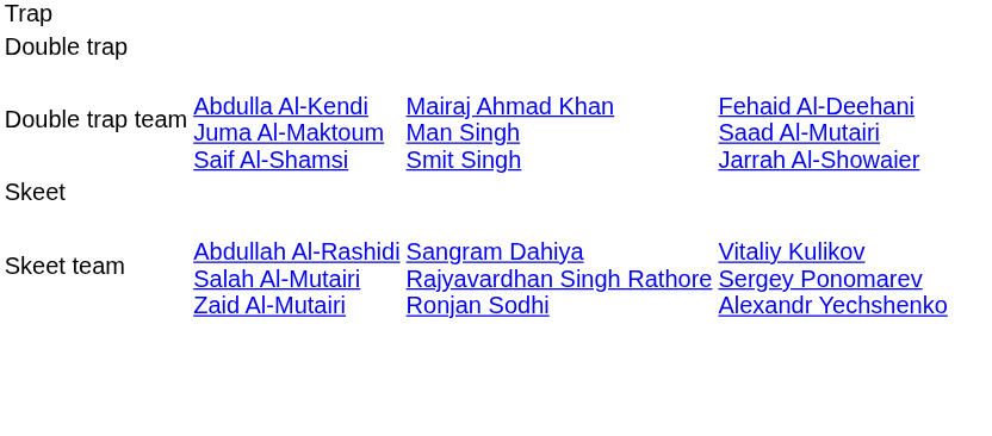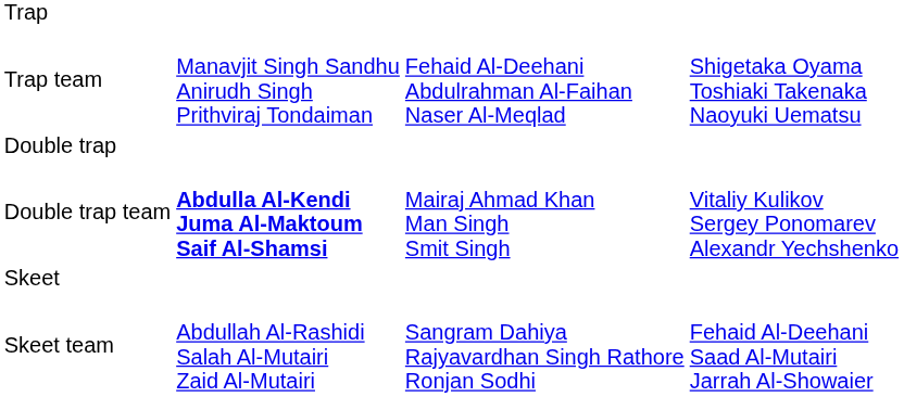+ row: Trap team | Manavjit Singh Sandhu Anirudh Singh Prithviraj Tondaiman | Fehaid Al-Deehani Abdulrahman Al-Faihan Naser Al-Meqlad | Shigetaka Oyama Toshiaki Takenaka Naoyuki Uematsu
Double trap team | column 2: normal -> bold
Double trap team | column 4: Fehaid Al-Deehani Saad Al-Mutairi Jarrah Al-Showaier -> Vitaliy Kulikov Sergey Ponomarev Alexandr Yechshenko
Skeet team | column 4: Vitaliy Kulikov Sergey Ponomarev Alexandr Yechshenko -> Fehaid Al-Deehani Saad Al-Mutairi Jarrah Al-Showaier
